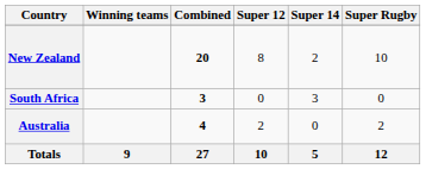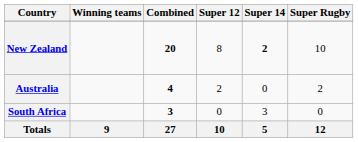New Zealand | Super 14: normal -> bold
rows swapped: Australia <-> South Africa
